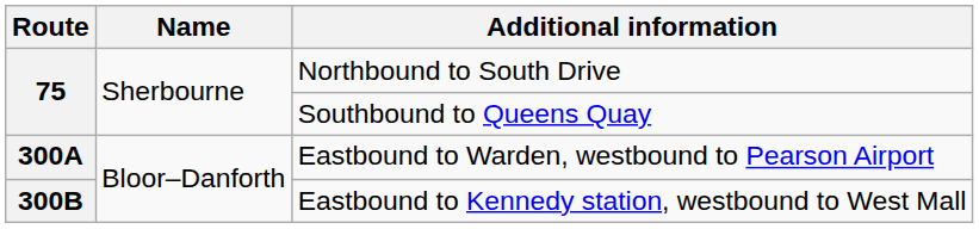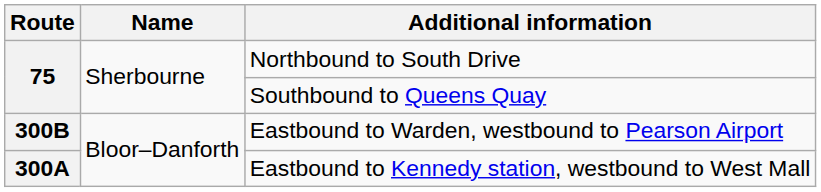Eastbound to Warden, westbound to Pearson Airport | Route: 300A -> 300B
Eastbound to Kennedy station, westbound to West Mall | Route: 300B -> 300A
